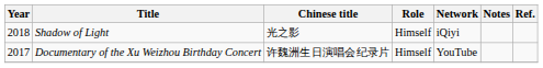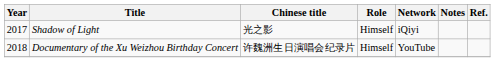Shadow of Light | Year: 2018 -> 2017
Documentary of the Xu Weizhou Birthday Concert | Year: 2017 -> 2018
